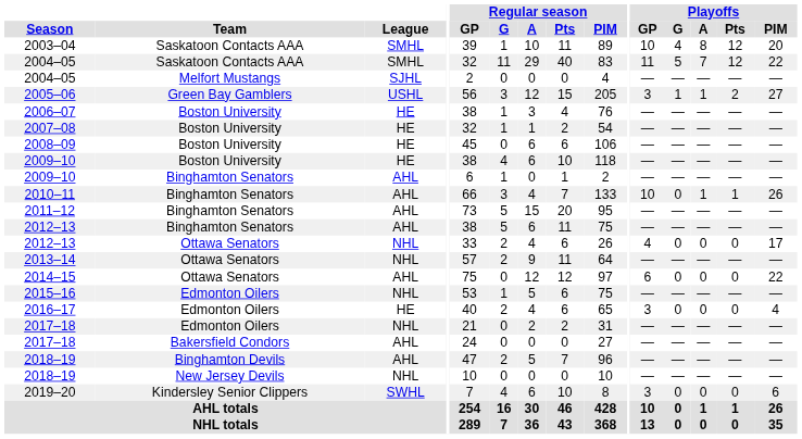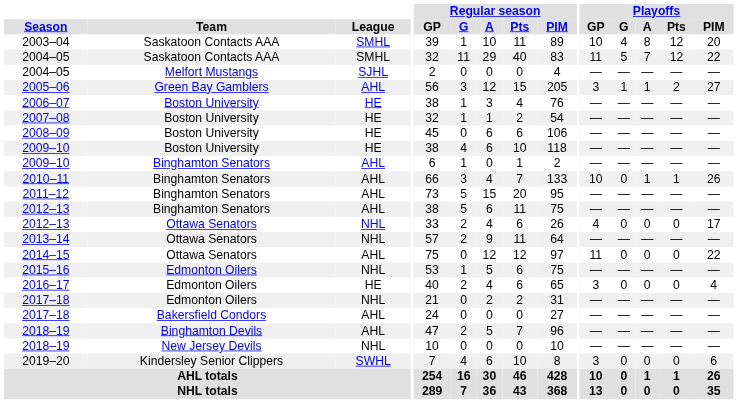2005–06 | League: USHL -> AHL
2014–15 | Playoffs / GP: 6 -> 11
